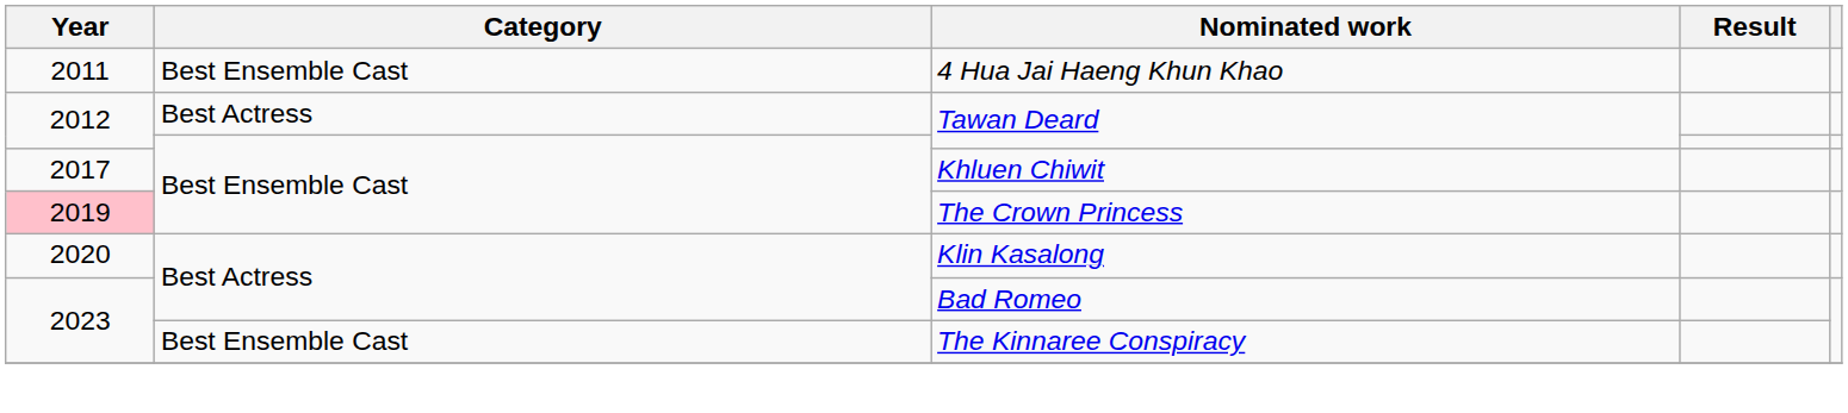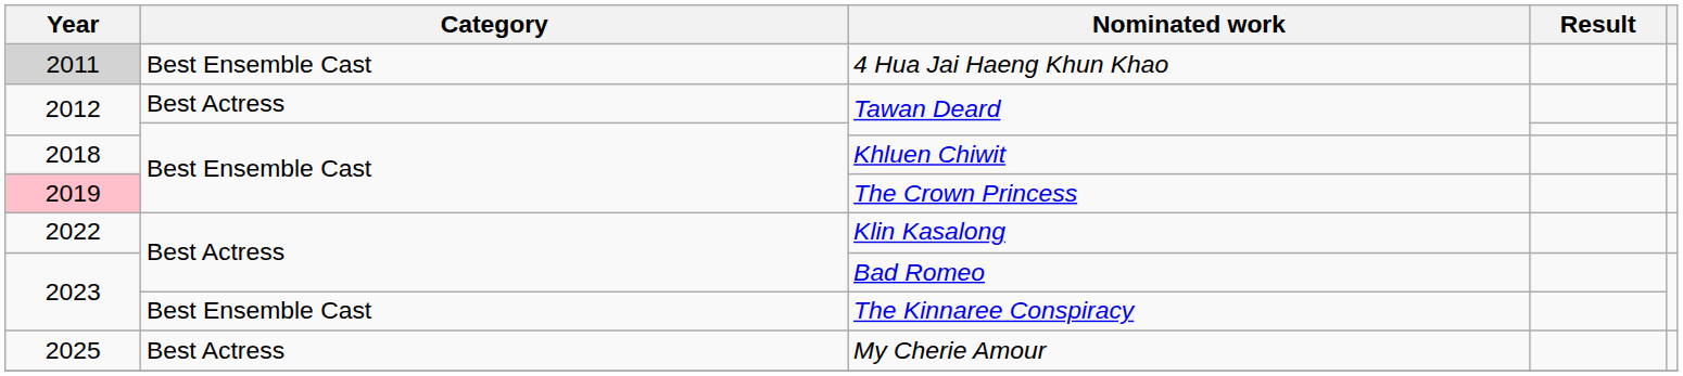4 Hua Jai Haeng Khun Khao | Year: no background -> lightgrey background
Khluen Chiwit | Year: 2017 -> 2018
Klin Kasalong | Year: 2020 -> 2022
+ row: 2025 | Best Actress | My Cherie Amour
